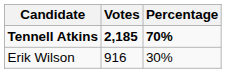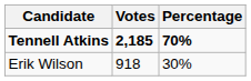Erik Wilson | Votes: 916 -> 918
